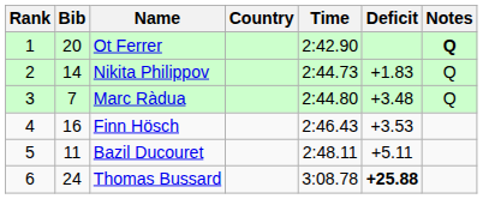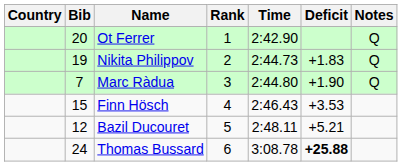columns swapped: Rank <-> Country
Ot Ferrer | Notes: bold -> normal
Nikita Philippov | Bib: 14 -> 19
Marc Ràdua | Deficit: +3.48 -> +1.90
Finn Hösch | Bib: 16 -> 15
Bazil Ducouret | Bib: 11 -> 12
Bazil Ducouret | Deficit: +5.11 -> +5.21
